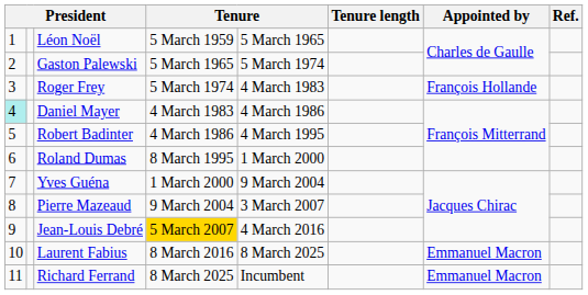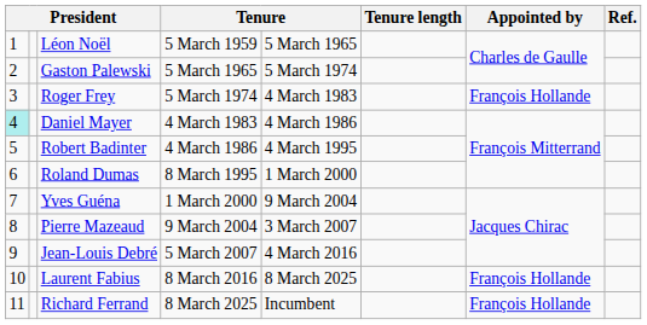Jean-Louis Debré | column 4: gold background -> no background
Laurent Fabius | Appointed by: Emmanuel Macron -> François Hollande
Richard Ferrand | Appointed by: Emmanuel Macron -> François Hollande
